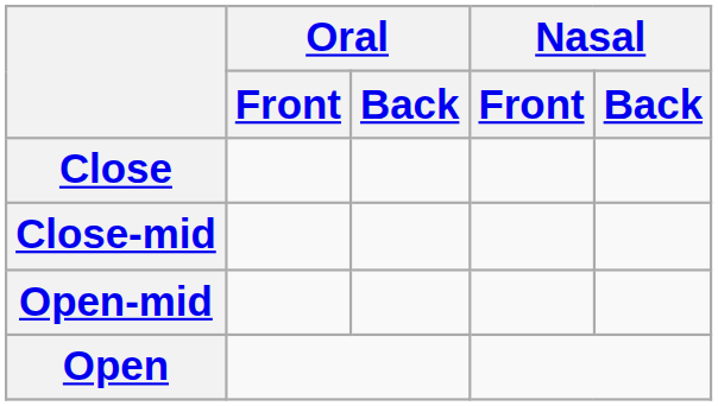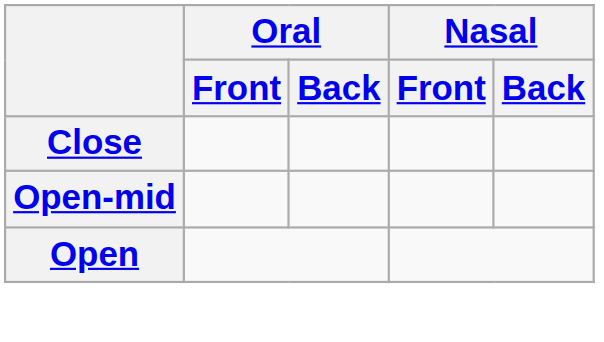- row: Close-mid
